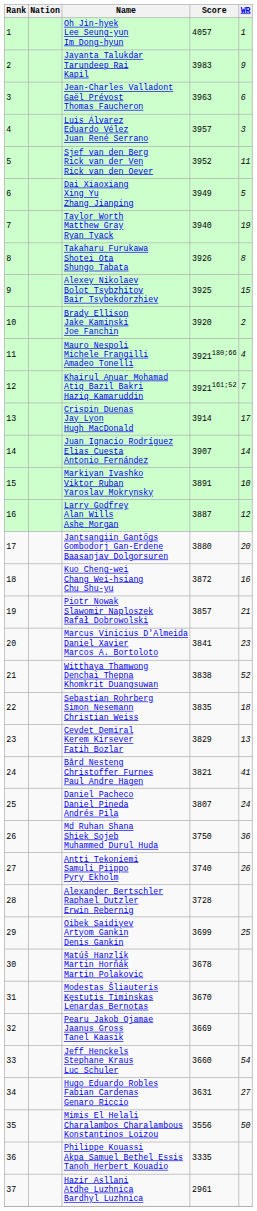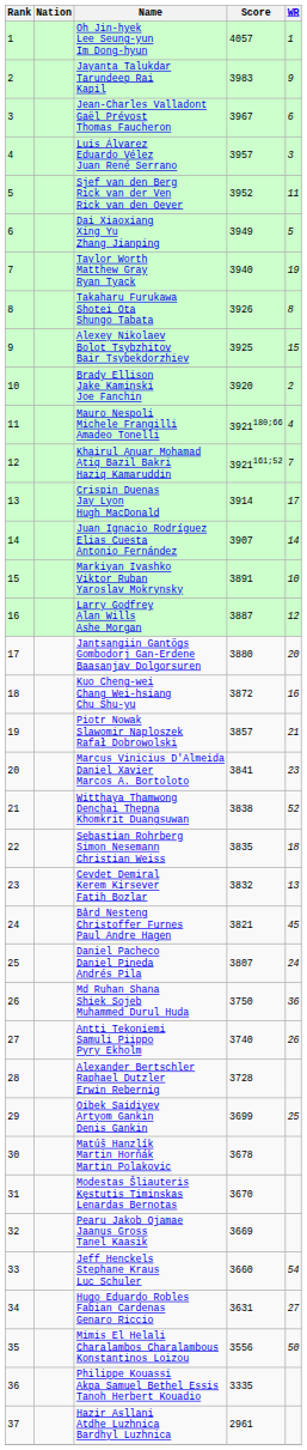Jean-Charles Valladont Gaël Prévost Thomas Faucheron | Score: 3963 -> 3967
Cevdet Demiral Kerem Kirsever Fatih Bozlar | Score: 3829 -> 3832
Bård Nesteng Christoffer Furnes Paul Andre Hagen | WR: 41 -> 45
